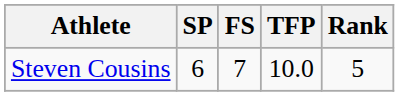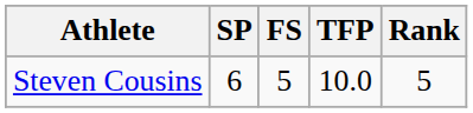Steven Cousins | FS: 7 -> 5
